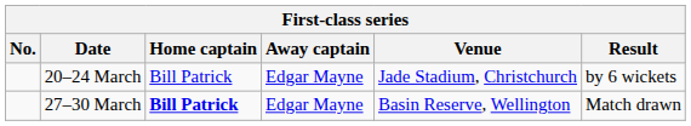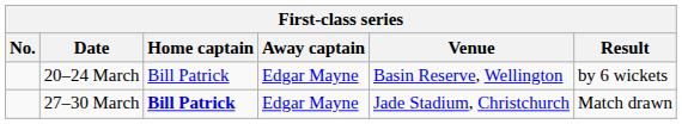20–24 March | Venue: Jade Stadium, Christchurch -> Basin Reserve, Wellington
27–30 March | Venue: Basin Reserve, Wellington -> Jade Stadium, Christchurch
